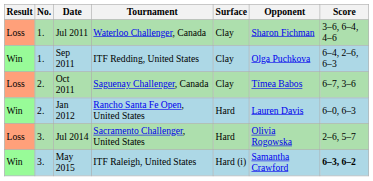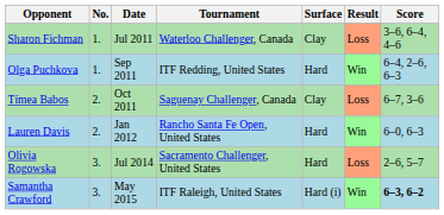columns swapped: Result <-> Opponent
Sep 2011 | Surface: Clay -> Hard
